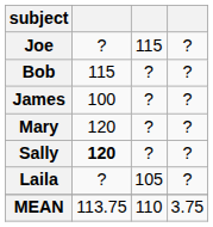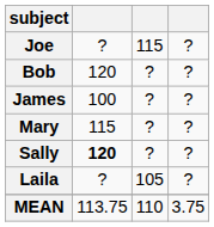Bob | column 2: 115 -> 120
Mary | column 2: 120 -> 115
